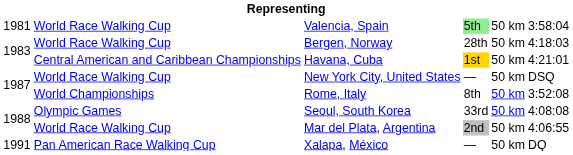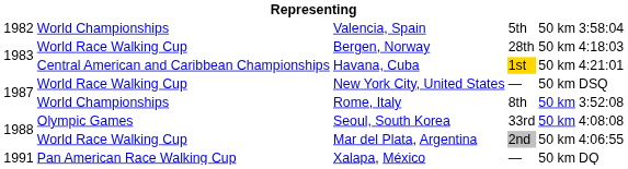Valencia, Spain | column 1: 1981 -> 1982
Valencia, Spain | column 2: World Race Walking Cup -> World Championships
Valencia, Spain | column 4: lightgreen background -> no background
